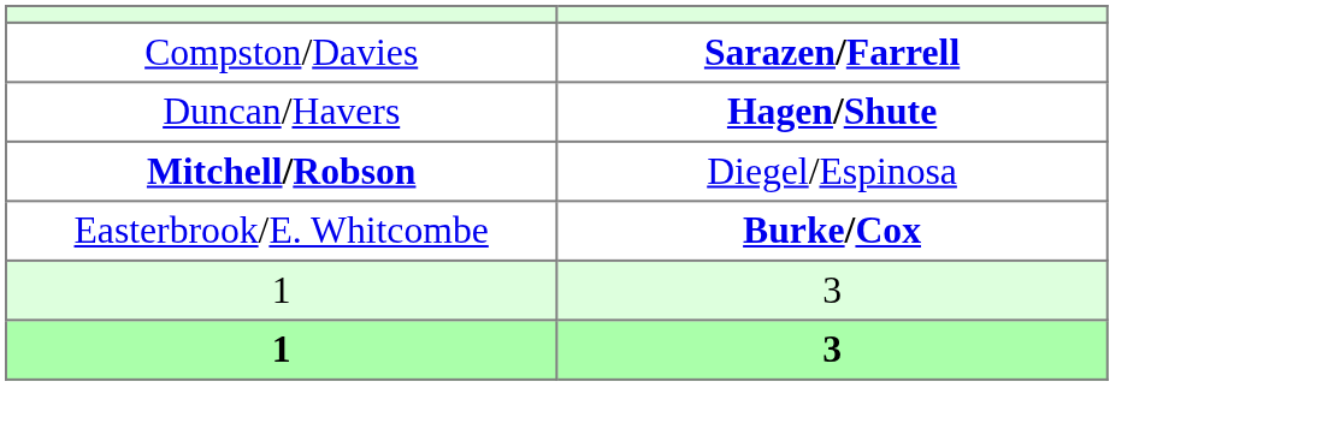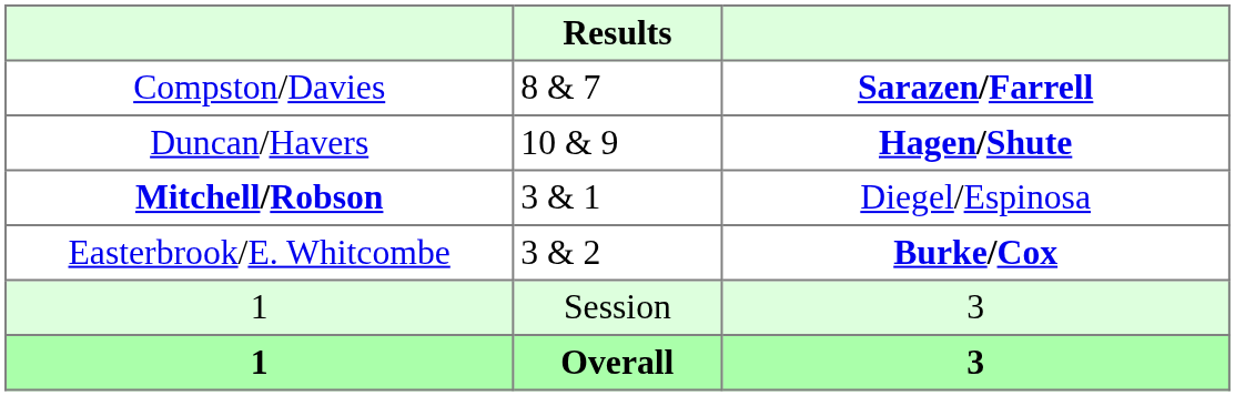+ column: Results | 8 & 7 | 10 & 9 | 3 & 1 | 3 & 2 | Session | Overall
